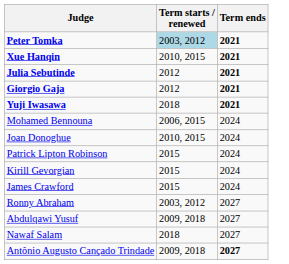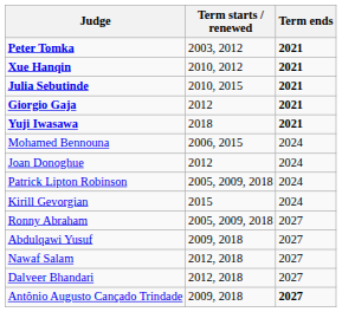Peter Tomka | Term starts / renewed: lightblue background -> no background
Xue Hanqin | Term starts / renewed: 2010, 2015 -> 2010, 2012
Julia Sebutinde | Term starts / renewed: 2012 -> 2010, 2015
Joan Donoghue | Term starts / renewed: 2010, 2015 -> 2012
Patrick Lipton Robinson | Term starts / renewed: 2015 -> 2005, 2009, 2018
- row: James Crawford | 2015 | 2024
Ronny Abraham | Term starts / renewed: 2003, 2012 -> 2005, 2009, 2018
Nawaf Salam | Term starts / renewed: 2018 -> 2012, 2018
+ row: Dalveer Bhandari | 2012, 2018 | 2027
